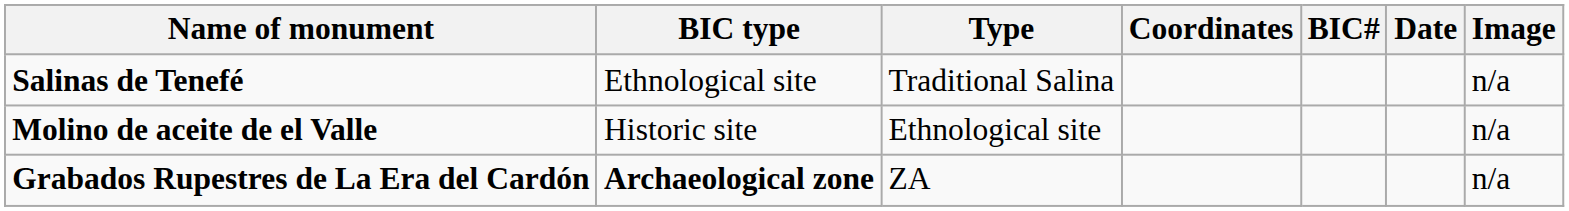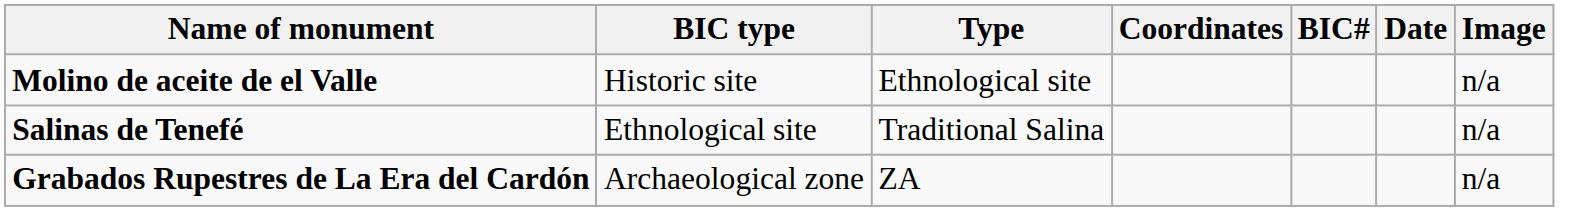rows swapped: Molino de aceite de el Valle <-> Salinas de Tenefé
Grabados Rupestres de La Era del Cardón | BIC type: bold -> normal
